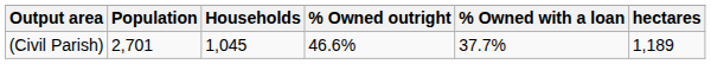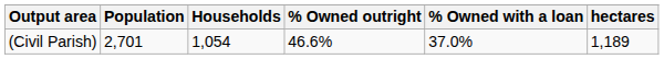(Civil Parish) | Households: 1,045 -> 1,054
(Civil Parish) | % Owned with a loan: 37.7% -> 37.0%
